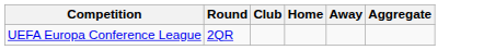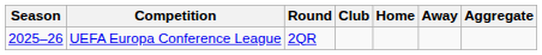+ column: Season | 2025–26
